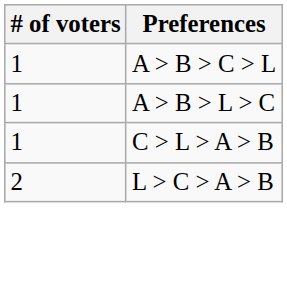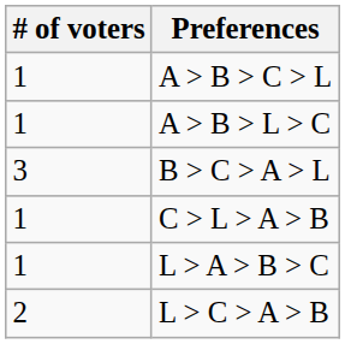+ row: 3 | B > C > A > L
+ row: 1 | L > A > B > C
